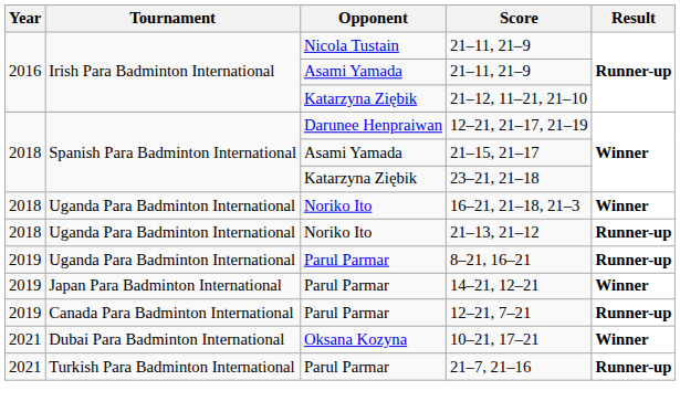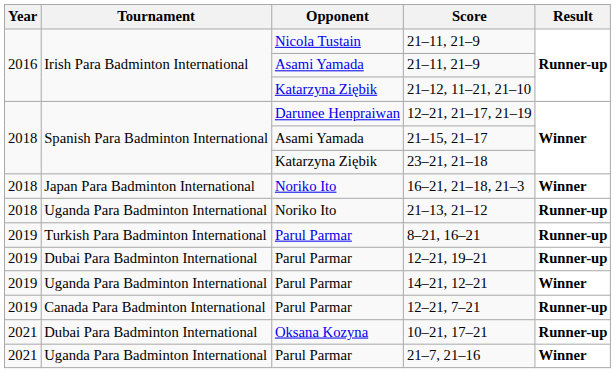16–21, 21–18, 21–3 | Tournament: Uganda Para Badminton International -> Japan Para Badminton International
8–21, 16–21 | Tournament: Uganda Para Badminton International -> Turkish Para Badminton International
+ row: 2019 | Dubai Para Badminton International | Parul Parmar | 12–21, 19–21 | Runner-up
14–21, 12–21 | Tournament: Japan Para Badminton International -> Uganda Para Badminton International
10–21, 17–21 | Result: Winner -> Runner-up
21–7, 21–16 | Tournament: Turkish Para Badminton International -> Uganda Para Badminton International
21–7, 21–16 | Result: Runner-up -> Winner
